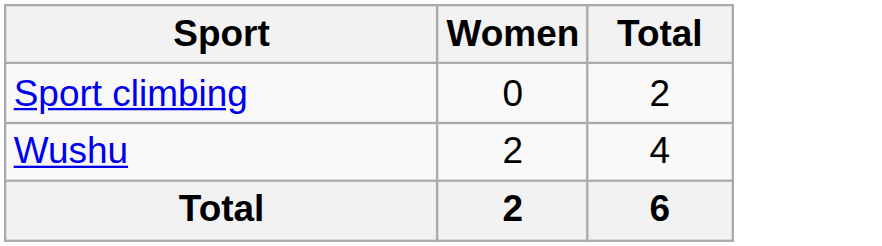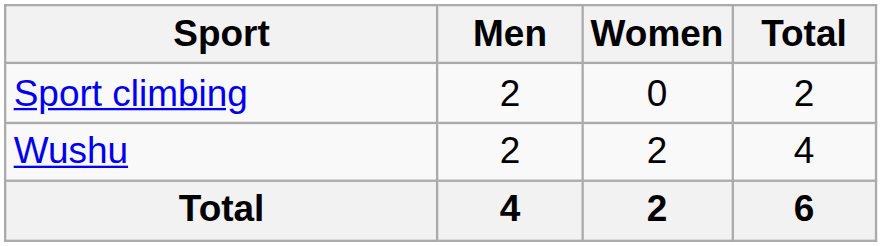+ column: Men | 2 | 2 | 4
